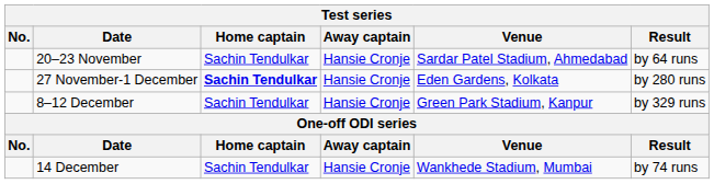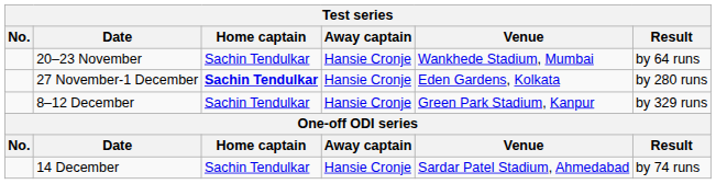20–23 November | Venue: Sardar Patel Stadium, Ahmedabad -> Wankhede Stadium, Mumbai
14 December | Venue: Wankhede Stadium, Mumbai -> Sardar Patel Stadium, Ahmedabad
